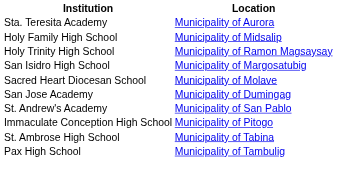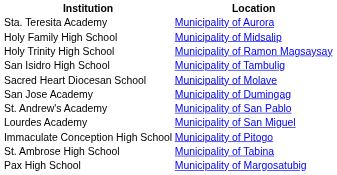San Isidro High School | Location: Municipality of Margosatubig -> Municipality of Tambulig
+ row: Lourdes Academy | Municipality of San Miguel
Pax High School | Location: Municipality of Tambulig -> Municipality of Margosatubig
